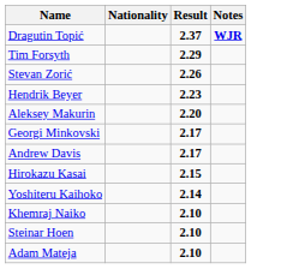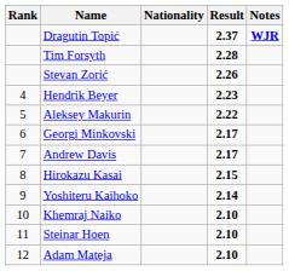+ column: Rank | 4 | 5 | 6 | 7 | 8 | 9 | 10 | 11 | 12
Tim Forsyth | Result: 2.29 -> 2.28
Aleksey Makurin | Result: 2.20 -> 2.22
